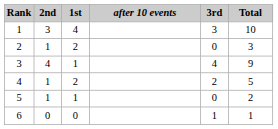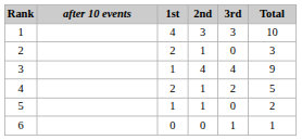columns swapped: after 10 events <-> 2nd
